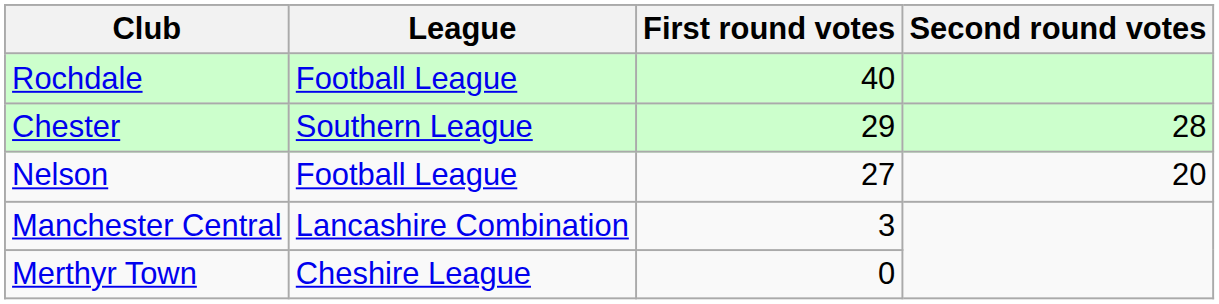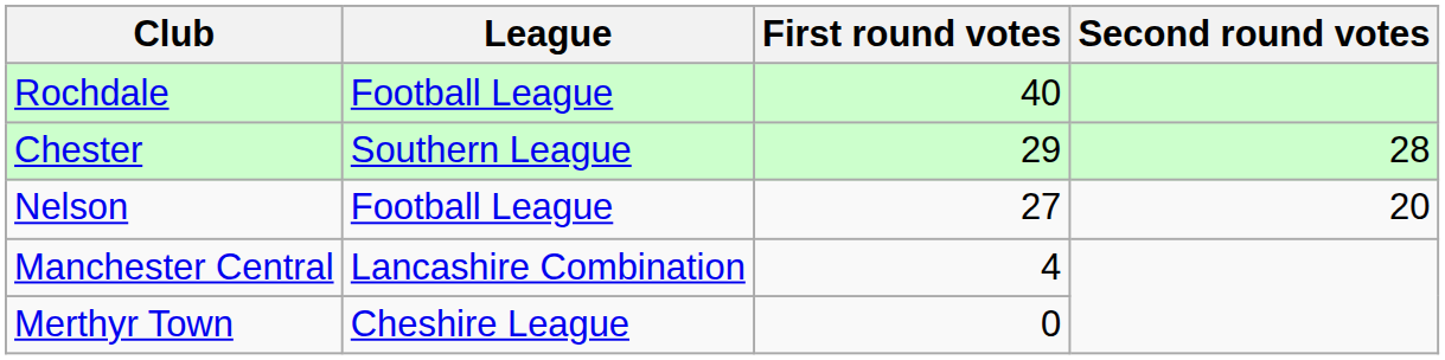Manchester Central | First round votes: 3 -> 4
